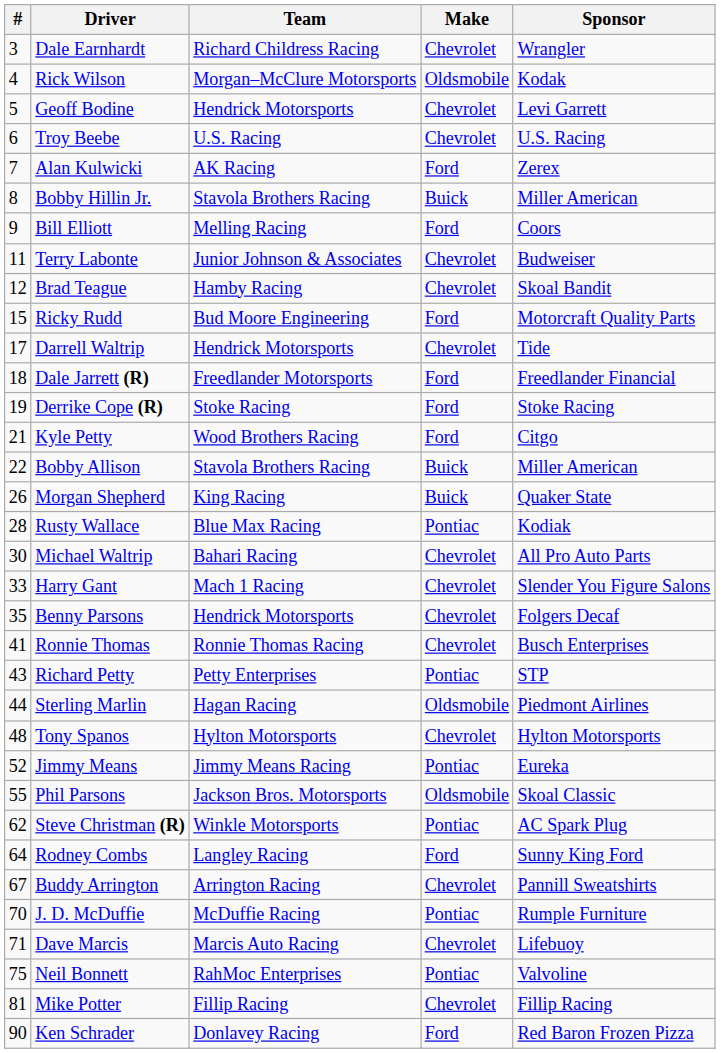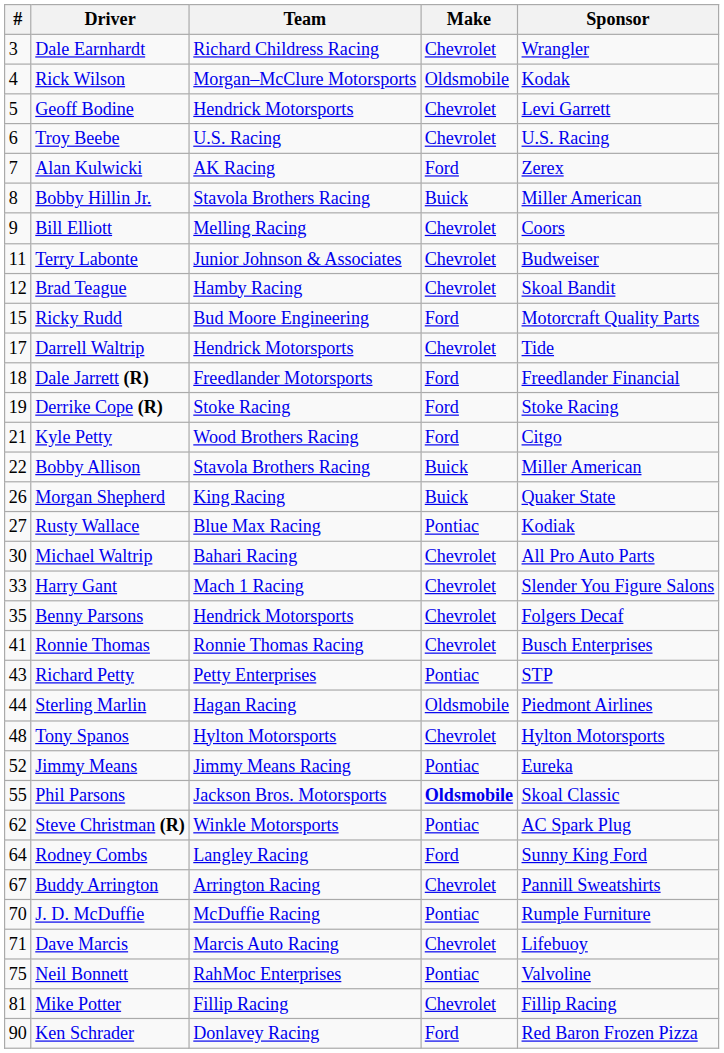Bill Elliott | Make: Ford -> Chevrolet
Rusty Wallace | #: 28 -> 27
Phil Parsons | Make: normal -> bold
